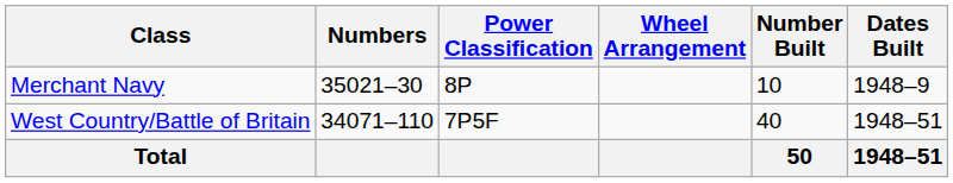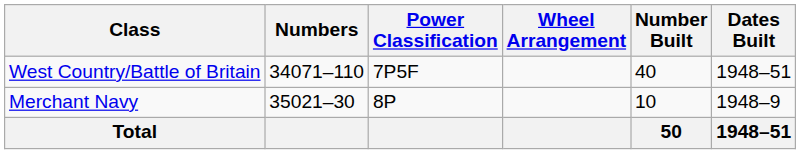rows swapped: West Country/Battle of Britain <-> Merchant Navy
